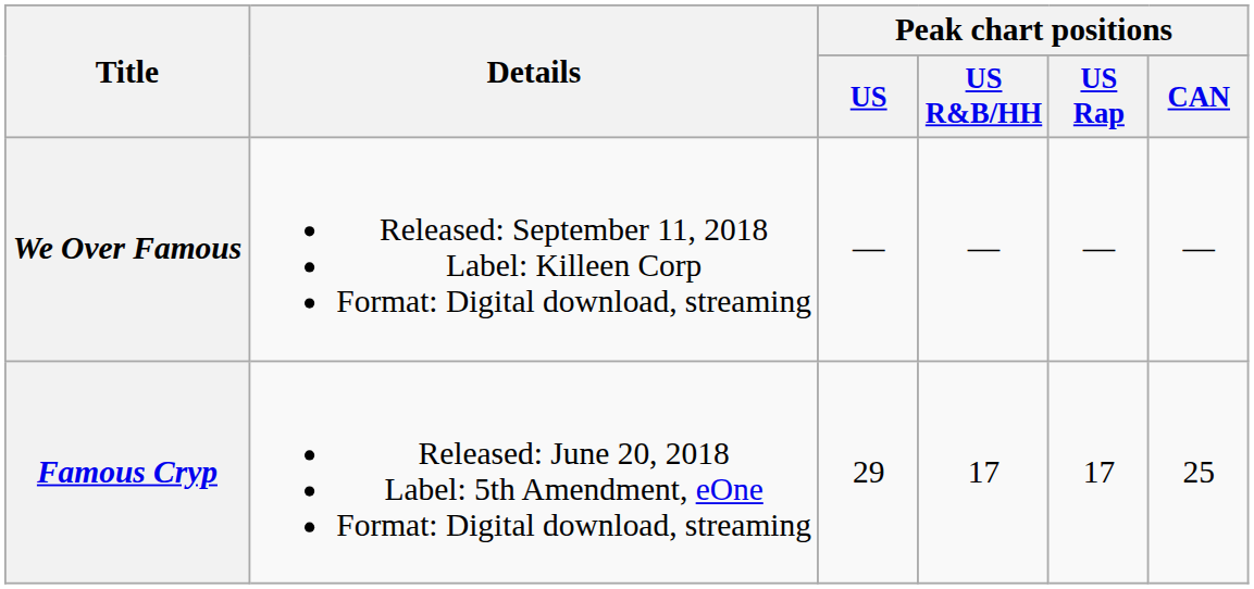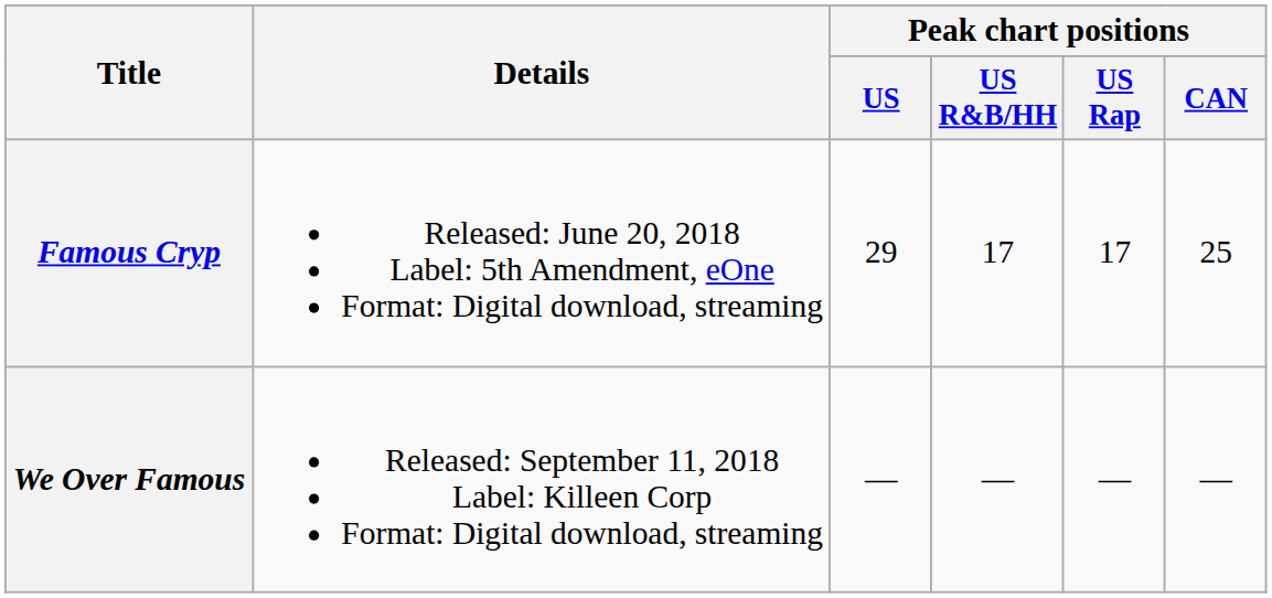rows swapped: Famous Cryp <-> We Over Famous
